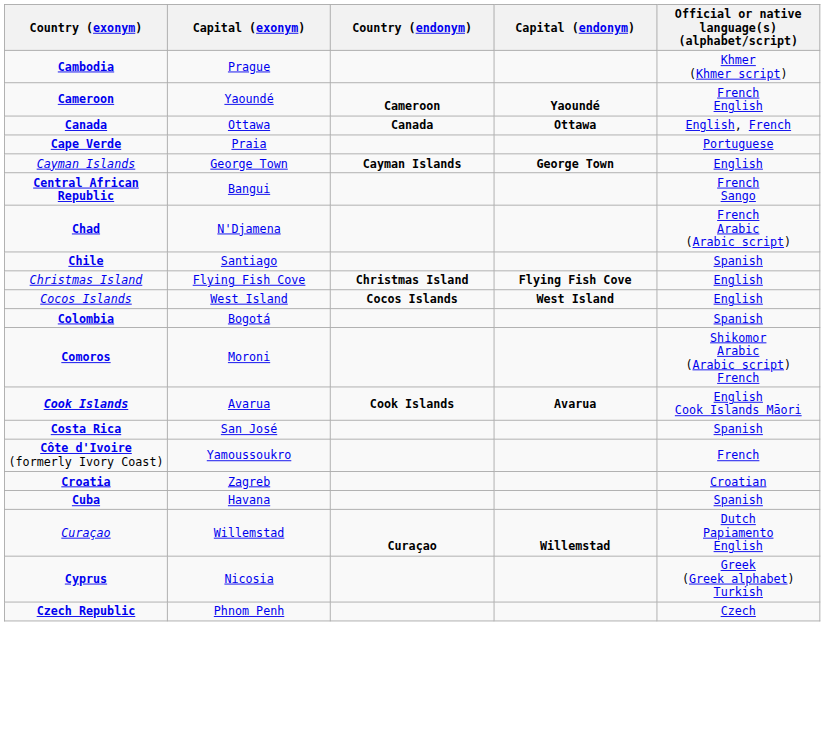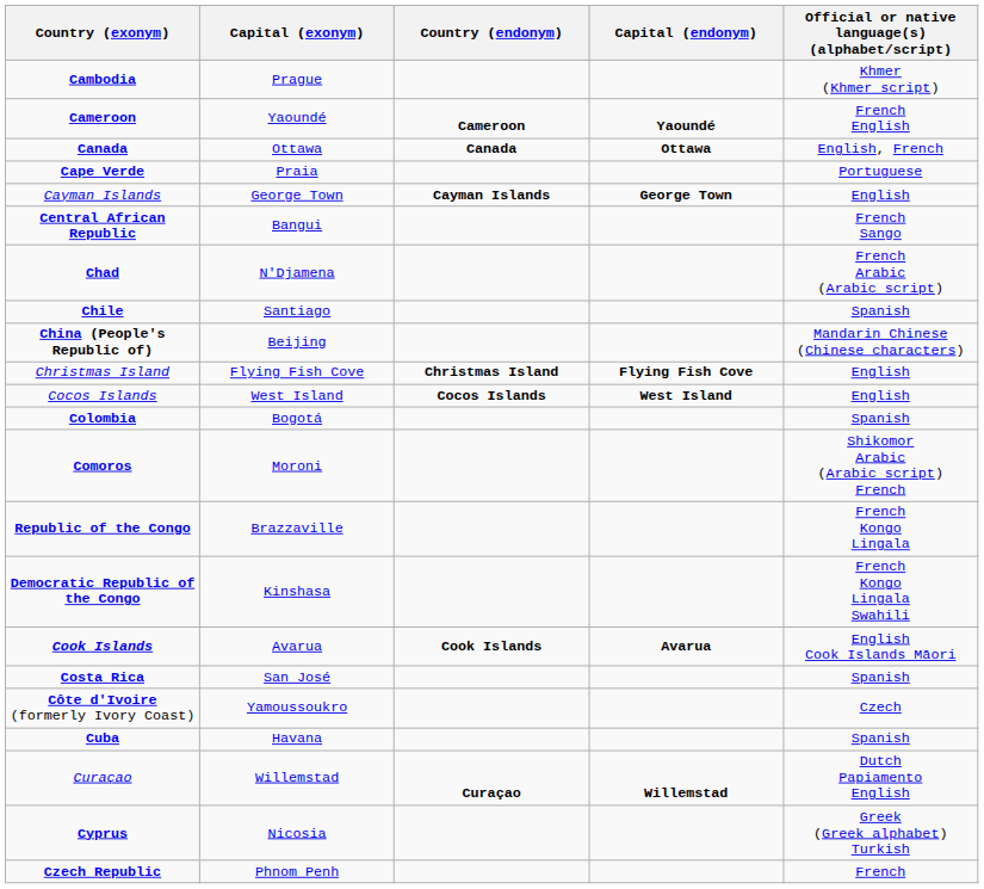+ row: China (People's Republic of) | Beijing | Mandarin Chinese (Chinese characters)
+ row: Republic of the Congo | Brazzaville | French Kongo Lingala
+ row: Democratic Republic of the Congo | Kinshasa | French Kongo Lingala Swahili
Côte d'Ivoire (formerly Ivory Coast) | Official or native language(s) (alphabet/script): French -> Czech
- row: Croatia | Zagreb | Croatian
Czech Republic | Official or native language(s) (alphabet/script): Czech -> French
